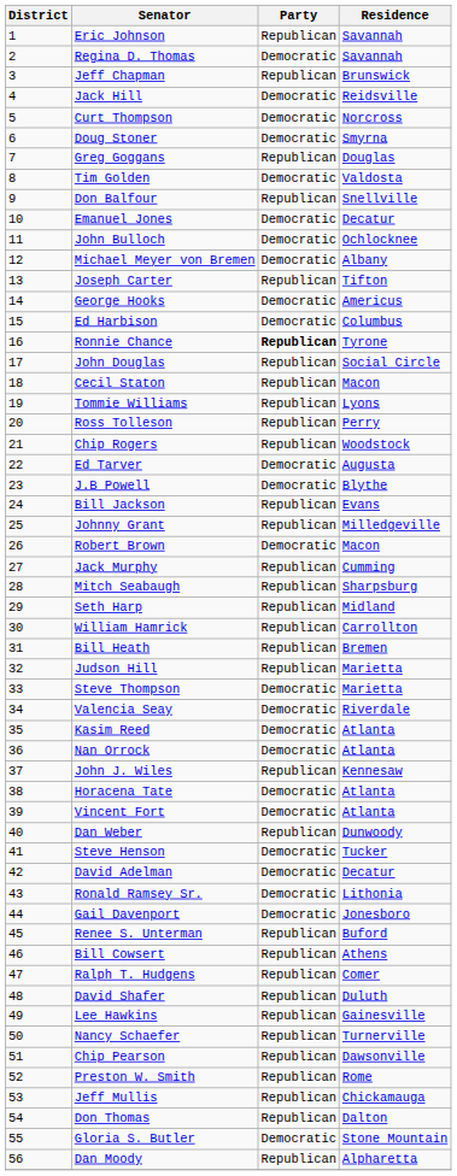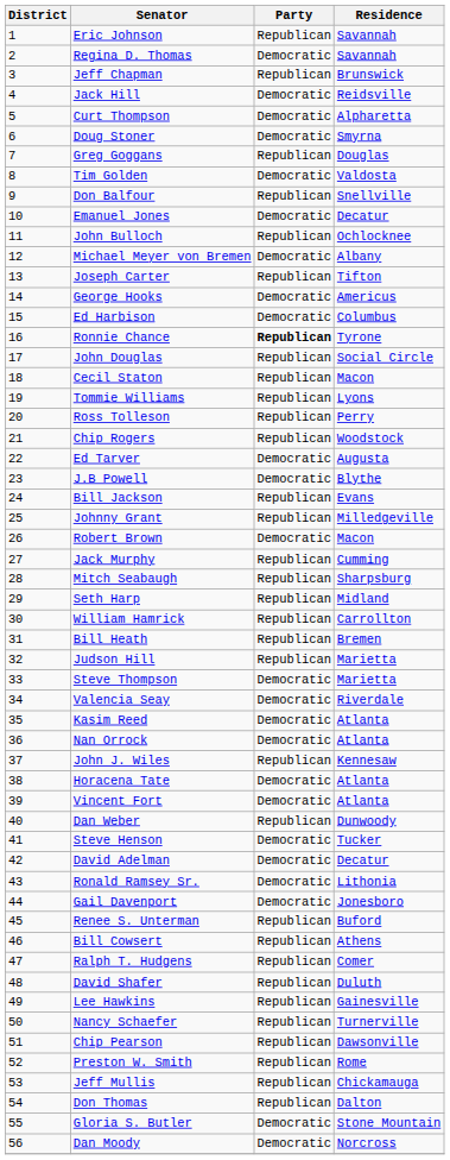Curt Thompson | Residence: Norcross -> Alpharetta
John Bulloch | Party: Democratic -> Republican
Dan Moody | Party: Republican -> Democratic
Dan Moody | Residence: Alpharetta -> Norcross
